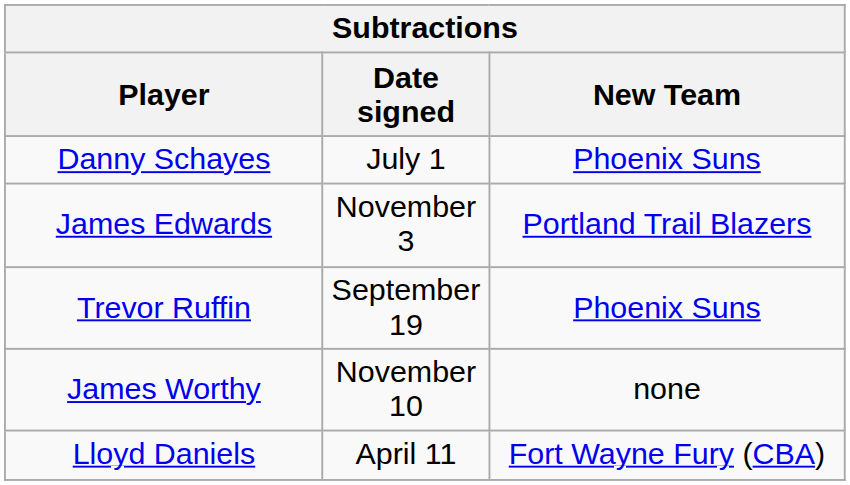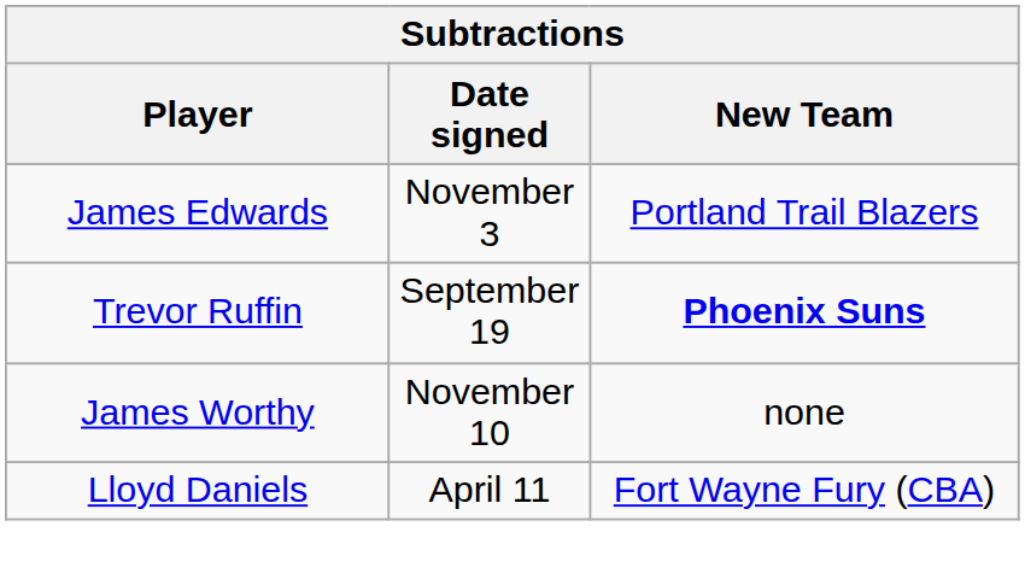- row: Danny Schayes | July 1 | Phoenix Suns
Trevor Ruffin | New Team: normal -> bold
